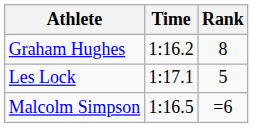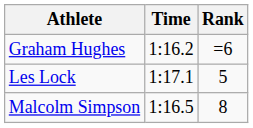Graham Hughes | Rank: 8 -> =6
Malcolm Simpson | Rank: =6 -> 8
